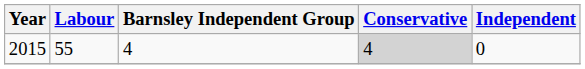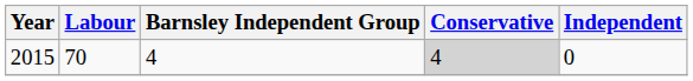2015 | Labour: 55 -> 70
